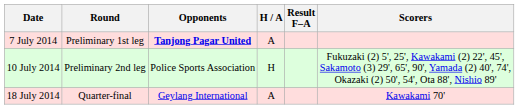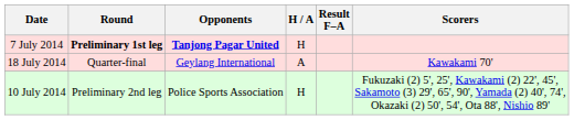7 July 2014 | Round: normal -> bold
7 July 2014 | H / A: A -> H
rows swapped: 10 July 2014 <-> 18 July 2014
